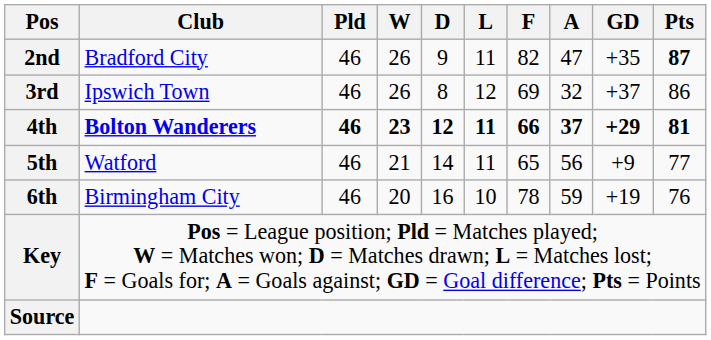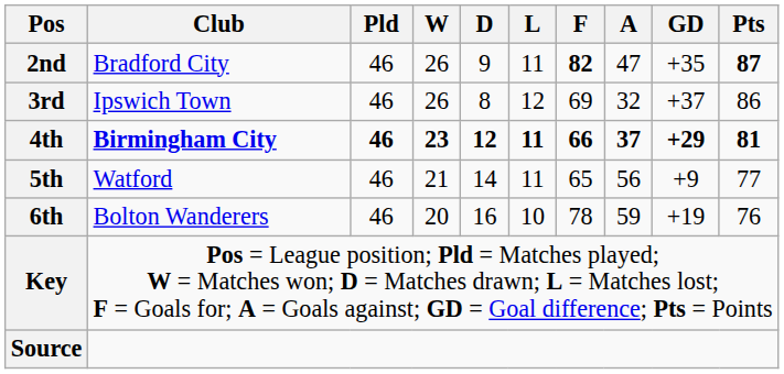2nd | F: normal -> bold
4th | Club: Bolton Wanderers -> Birmingham City
6th | Club: Birmingham City -> Bolton Wanderers
